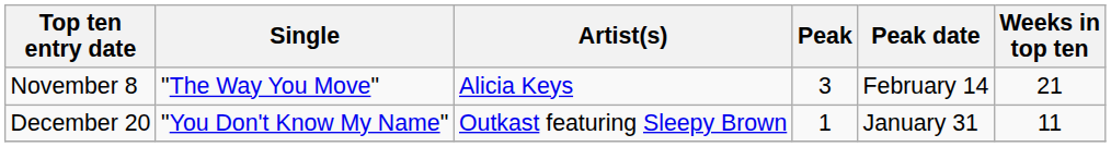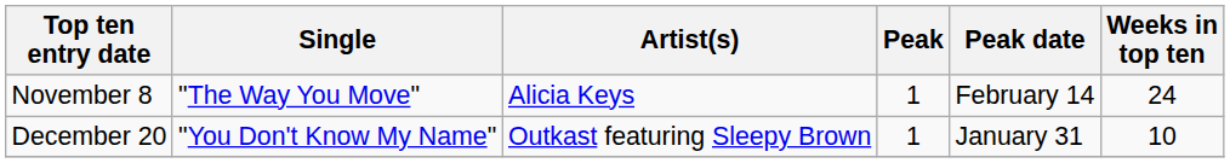November 8 | Peak: 3 -> 1
November 8 | Weeks in top ten: 21 -> 24
December 20 | Weeks in top ten: 11 -> 10
